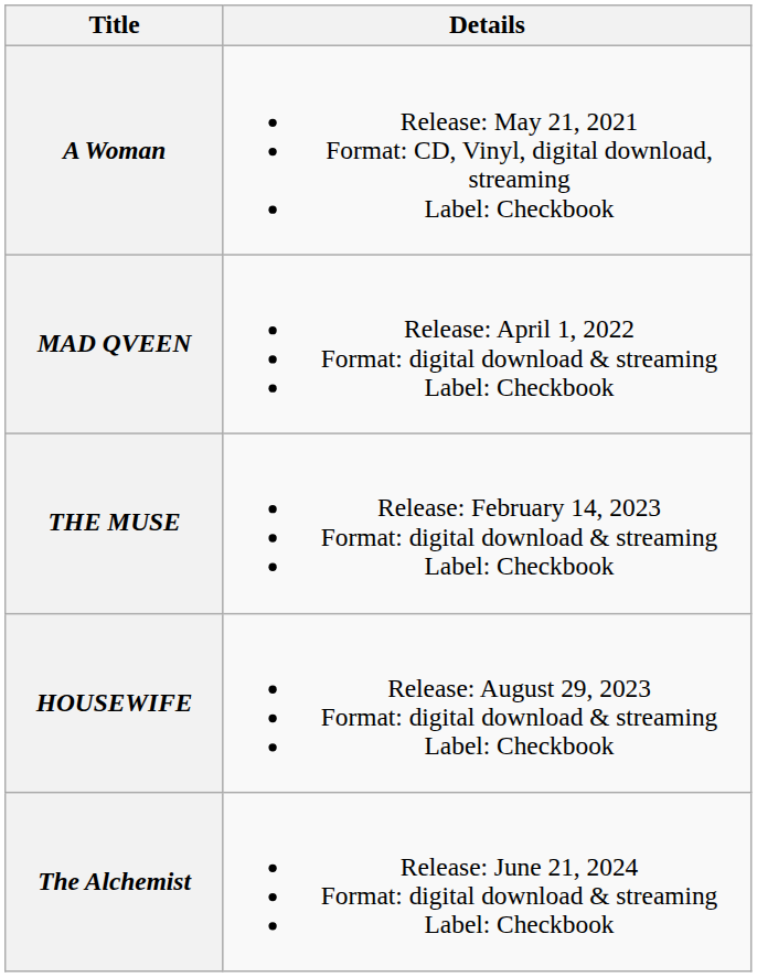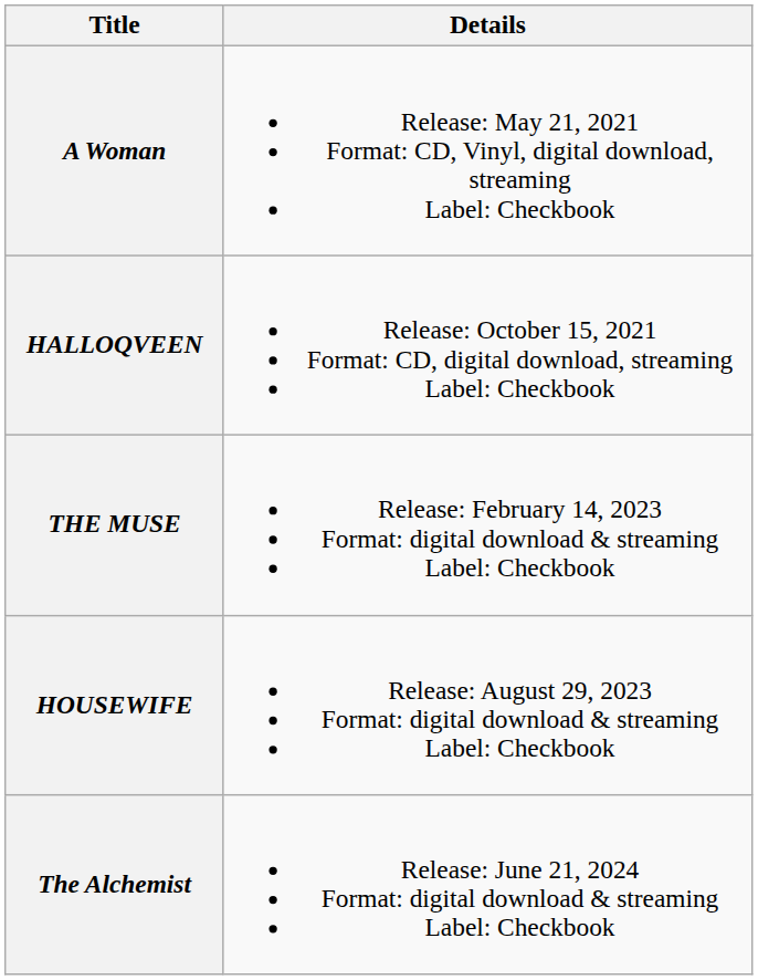+ row: HALLOQVEEN | Release: October 15, 2021 Format: CD, digital download, streaming Label: Checkbook
- row: MAD QVEEN | Release: April 1, 2022 Format: digital download & streaming Label: Checkbook
